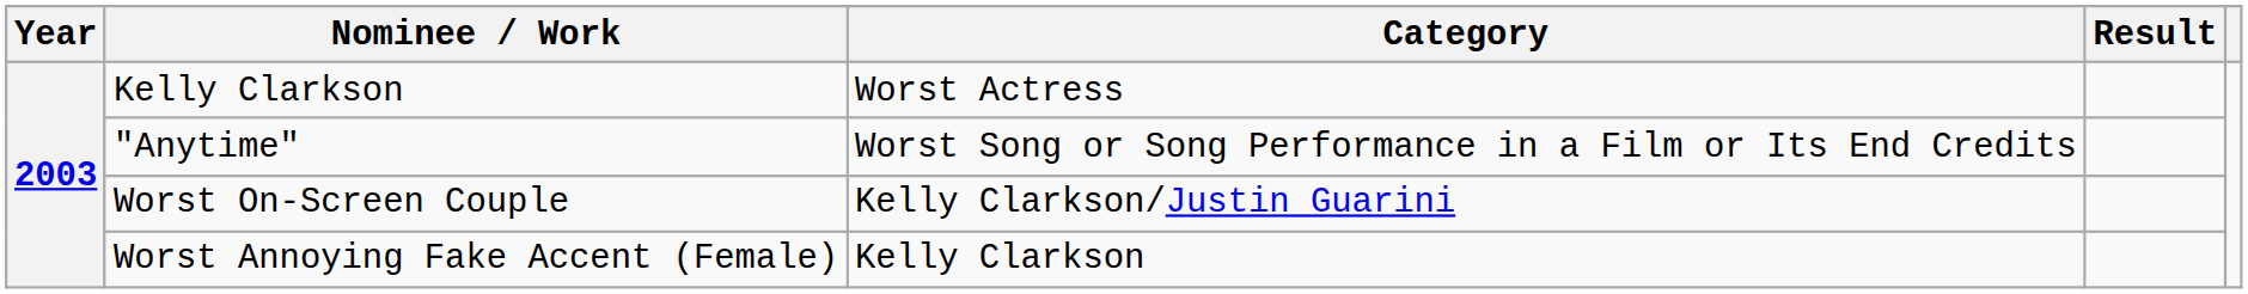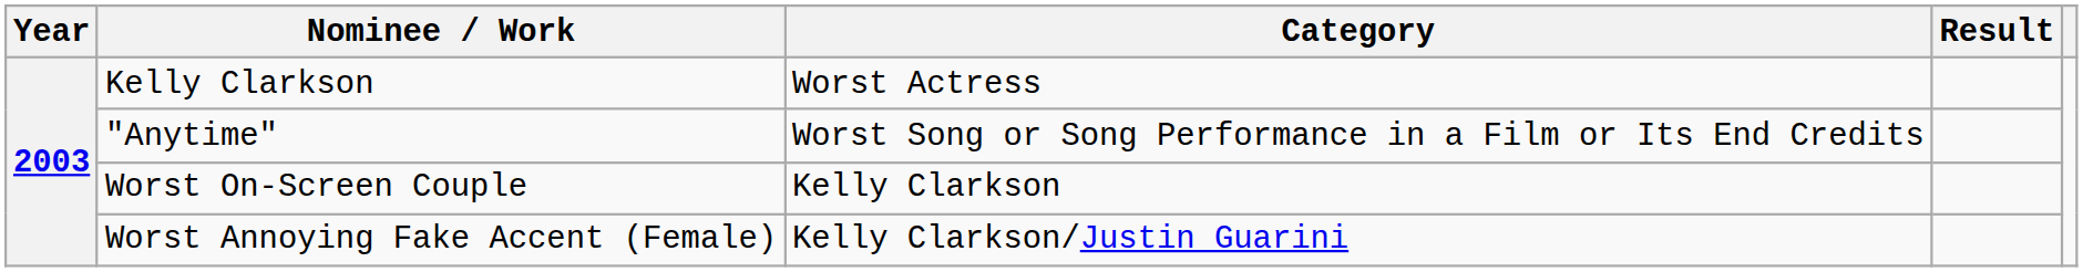Worst On-Screen Couple | Category: Kelly Clarkson/Justin Guarini -> Kelly Clarkson
Worst Annoying Fake Accent (Female) | Category: Kelly Clarkson -> Kelly Clarkson/Justin Guarini
